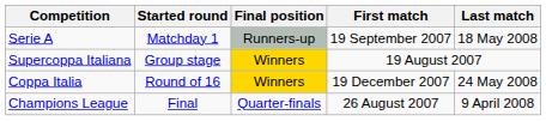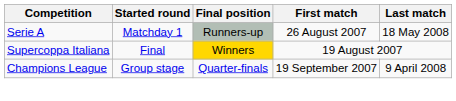Serie A | First match: 19 September 2007 -> 26 August 2007
Supercoppa Italiana | Started round: Group stage -> Final
- row: Coppa Italia | Round of 16 | Winners | 19 December 2007 | 24 May 2008
Champions League | Started round: Final -> Group stage
Champions League | First match: 26 August 2007 -> 19 September 2007
